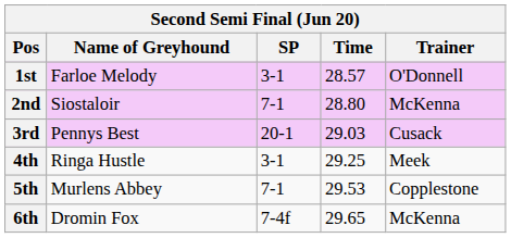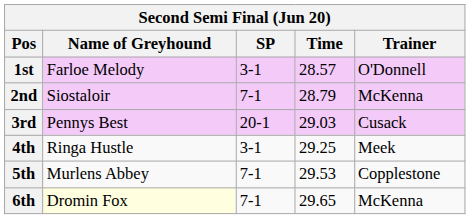2nd | Time: 28.80 -> 28.79
6th | Name of Greyhound: no background -> lightyellow background
6th | SP: 7-4f -> 7-1
